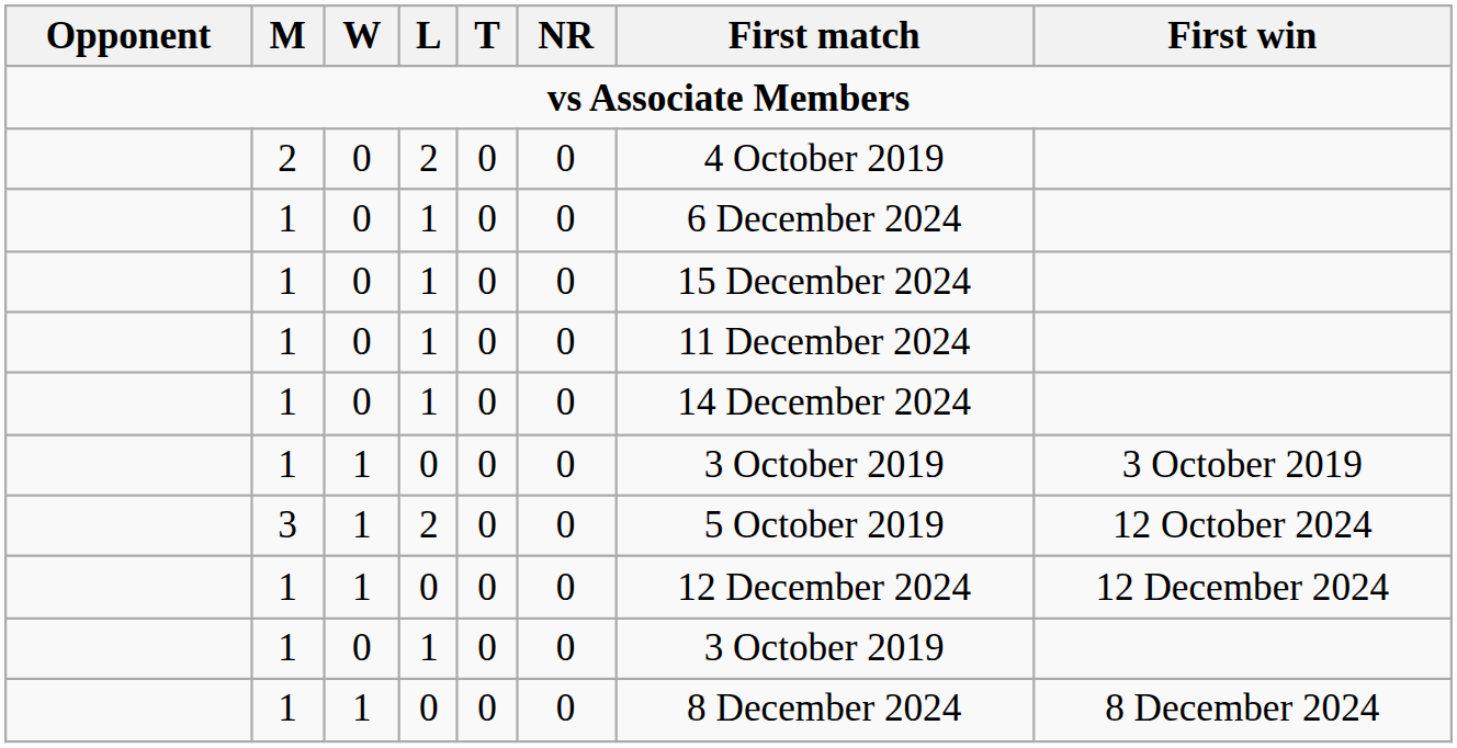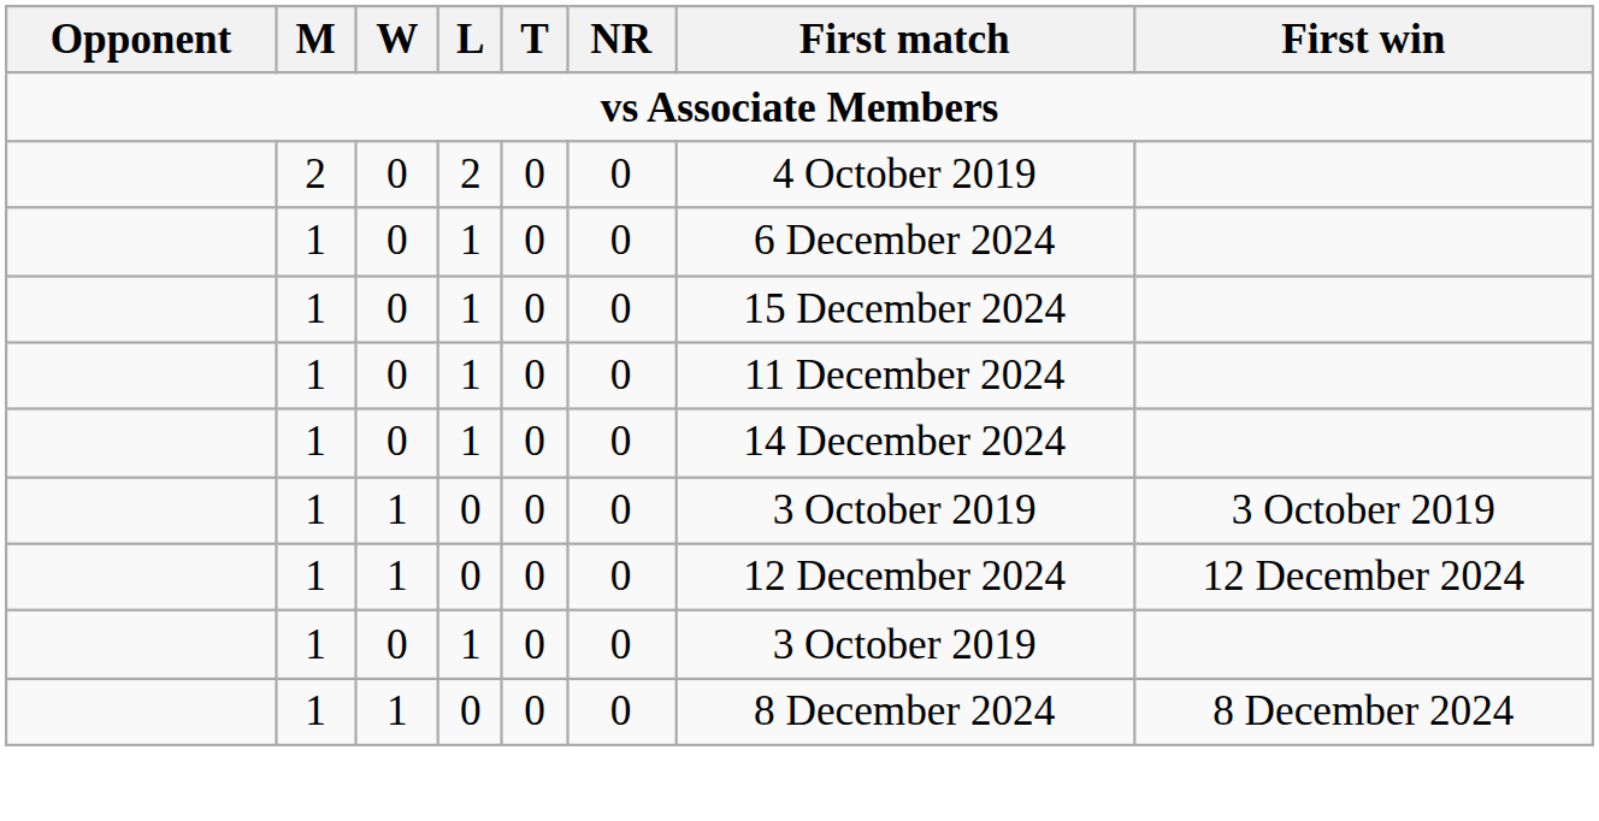- row: 3 | 1 | 2 | 0 | 0 | 5 October 2019 | 12 October 2024
